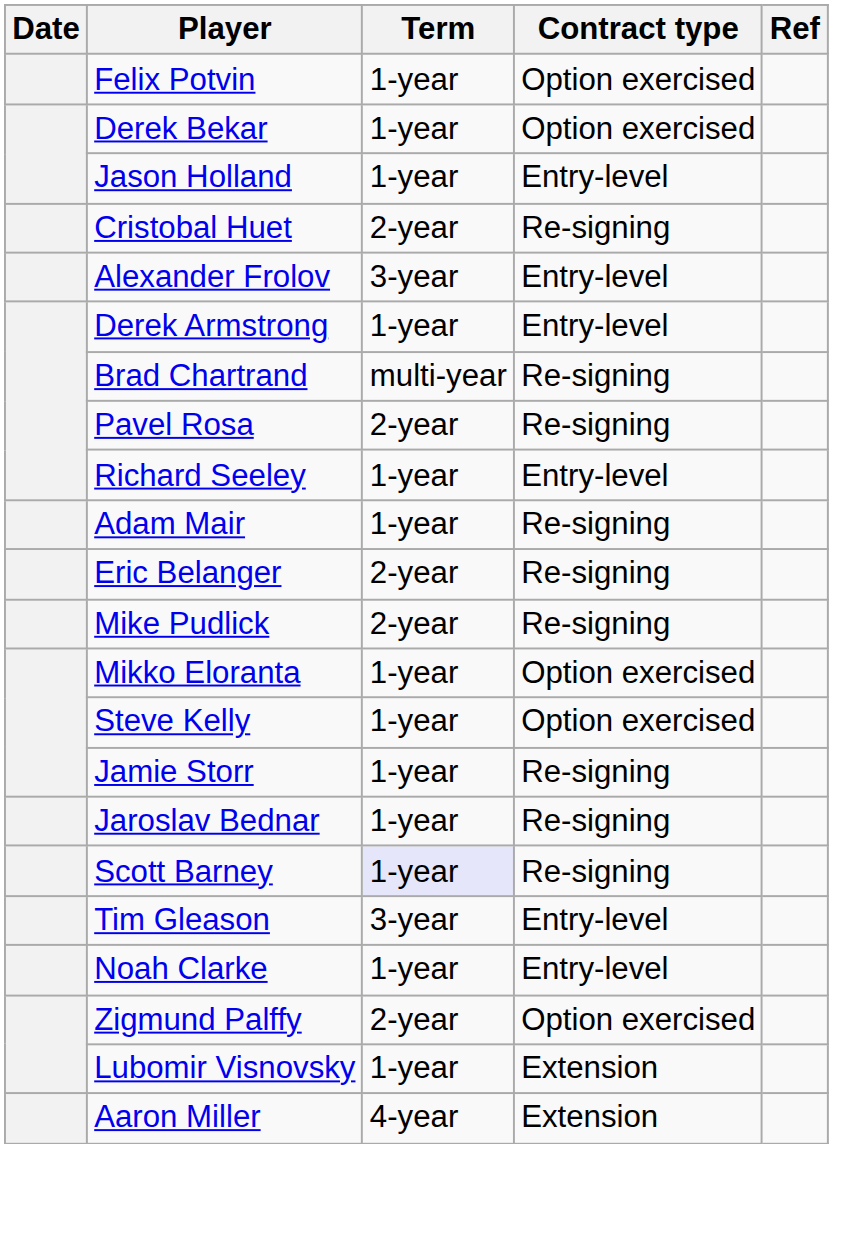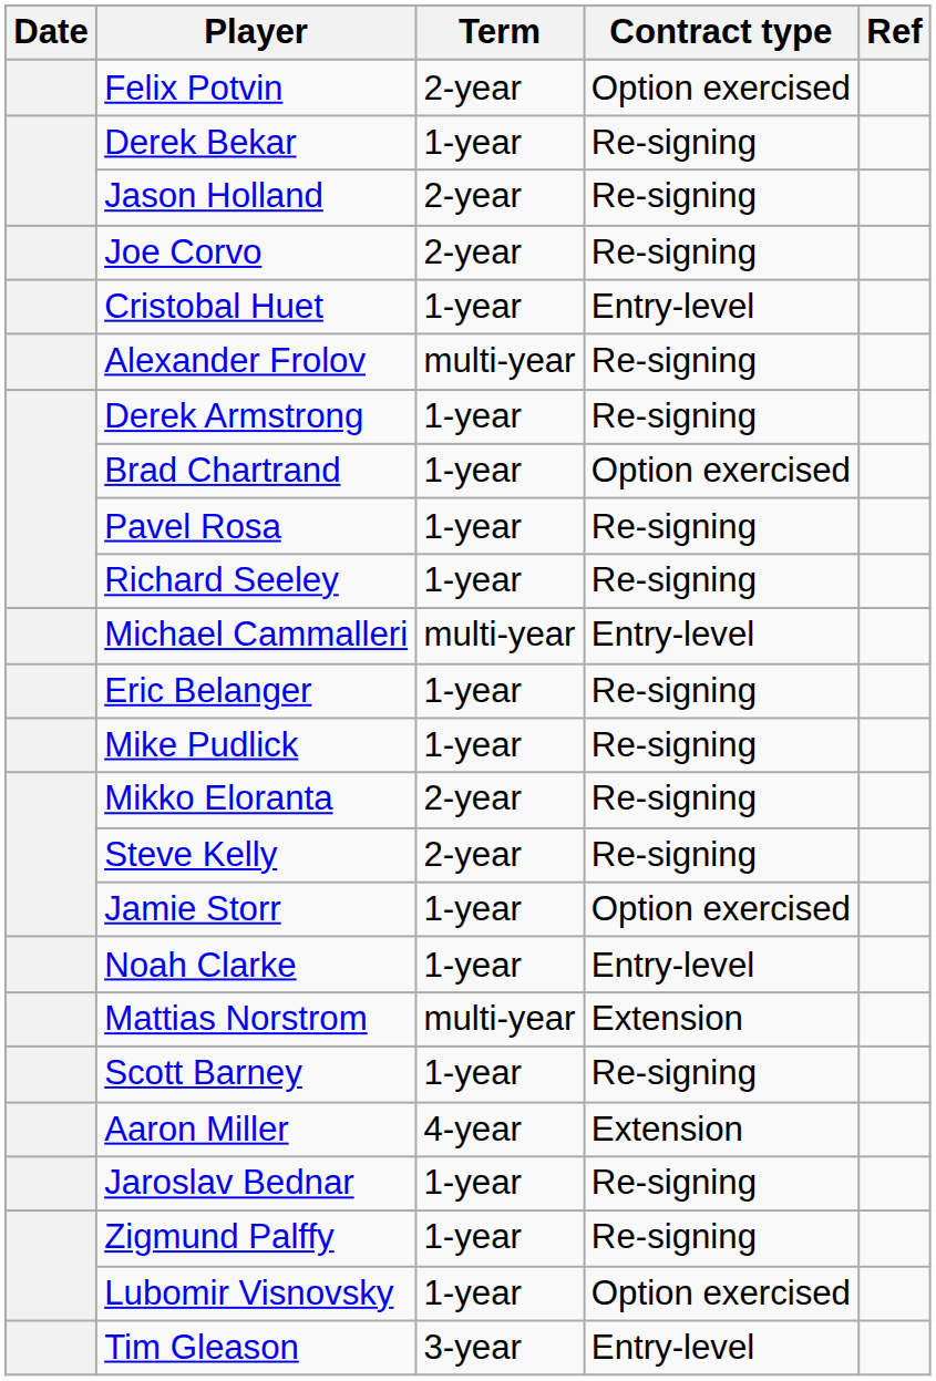Felix Potvin | Term: 1-year -> 2-year
Derek Bekar | Contract type: Option exercised -> Re-signing
Jason Holland | Term: 1-year -> 2-year
Jason Holland | Contract type: Entry-level -> Re-signing
+ row: Joe Corvo | 2-year | Re-signing
Cristobal Huet | Term: 2-year -> 1-year
Cristobal Huet | Contract type: Re-signing -> Entry-level
Alexander Frolov | Term: 3-year -> multi-year
Alexander Frolov | Contract type: Entry-level -> Re-signing
Derek Armstrong | Contract type: Entry-level -> Re-signing
Brad Chartrand | Term: multi-year -> 1-year
Brad Chartrand | Contract type: Re-signing -> Option exercised
Pavel Rosa | Term: 2-year -> 1-year
Richard Seeley | Contract type: Entry-level -> Re-signing
- row: Adam Mair | 1-year | Re-signing
+ row: Michael Cammalleri | multi-year | Entry-level
Eric Belanger | Term: 2-year -> 1-year
Mike Pudlick | Term: 2-year -> 1-year
Mikko Eloranta | Term: 1-year -> 2-year
Mikko Eloranta | Contract type: Option exercised -> Re-signing
Steve Kelly | Term: 1-year -> 2-year
Steve Kelly | Contract type: Option exercised -> Re-signing
Jamie Storr | Contract type: Re-signing -> Option exercised
rows swapped: Jaroslav Bednar <-> Noah Clarke
+ row: Mattias Norstrom | multi-year | Extension
Scott Barney | Term: lavender background -> no background
rows swapped: Aaron Miller <-> Tim Gleason
Zigmund Palffy | Term: 2-year -> 1-year
Zigmund Palffy | Contract type: Option exercised -> Re-signing
Lubomir Visnovsky | Contract type: Extension -> Option exercised
